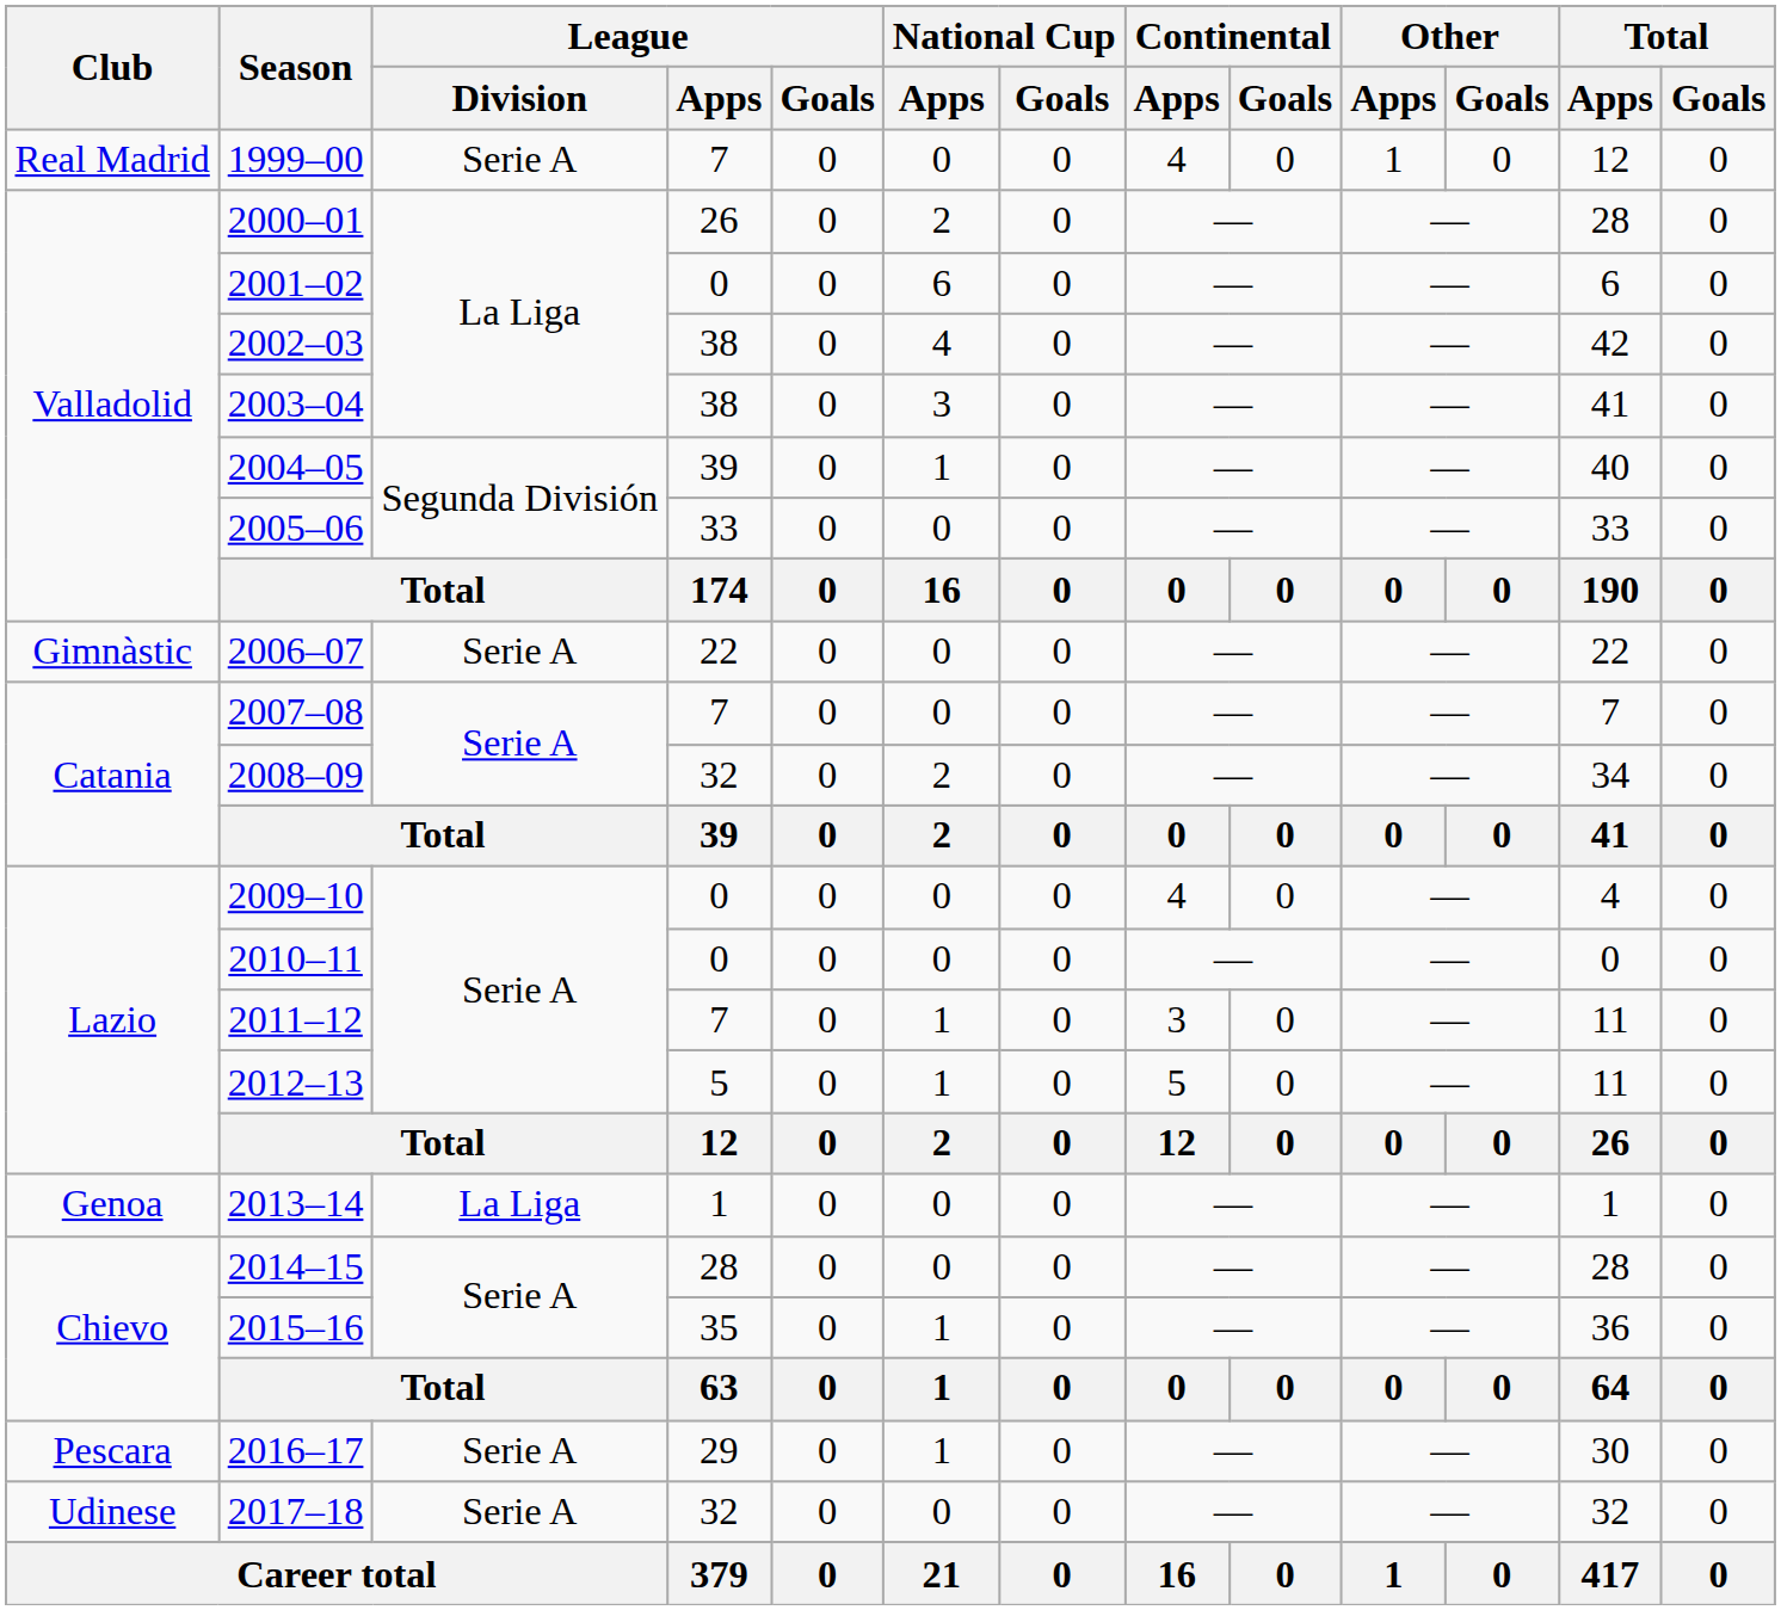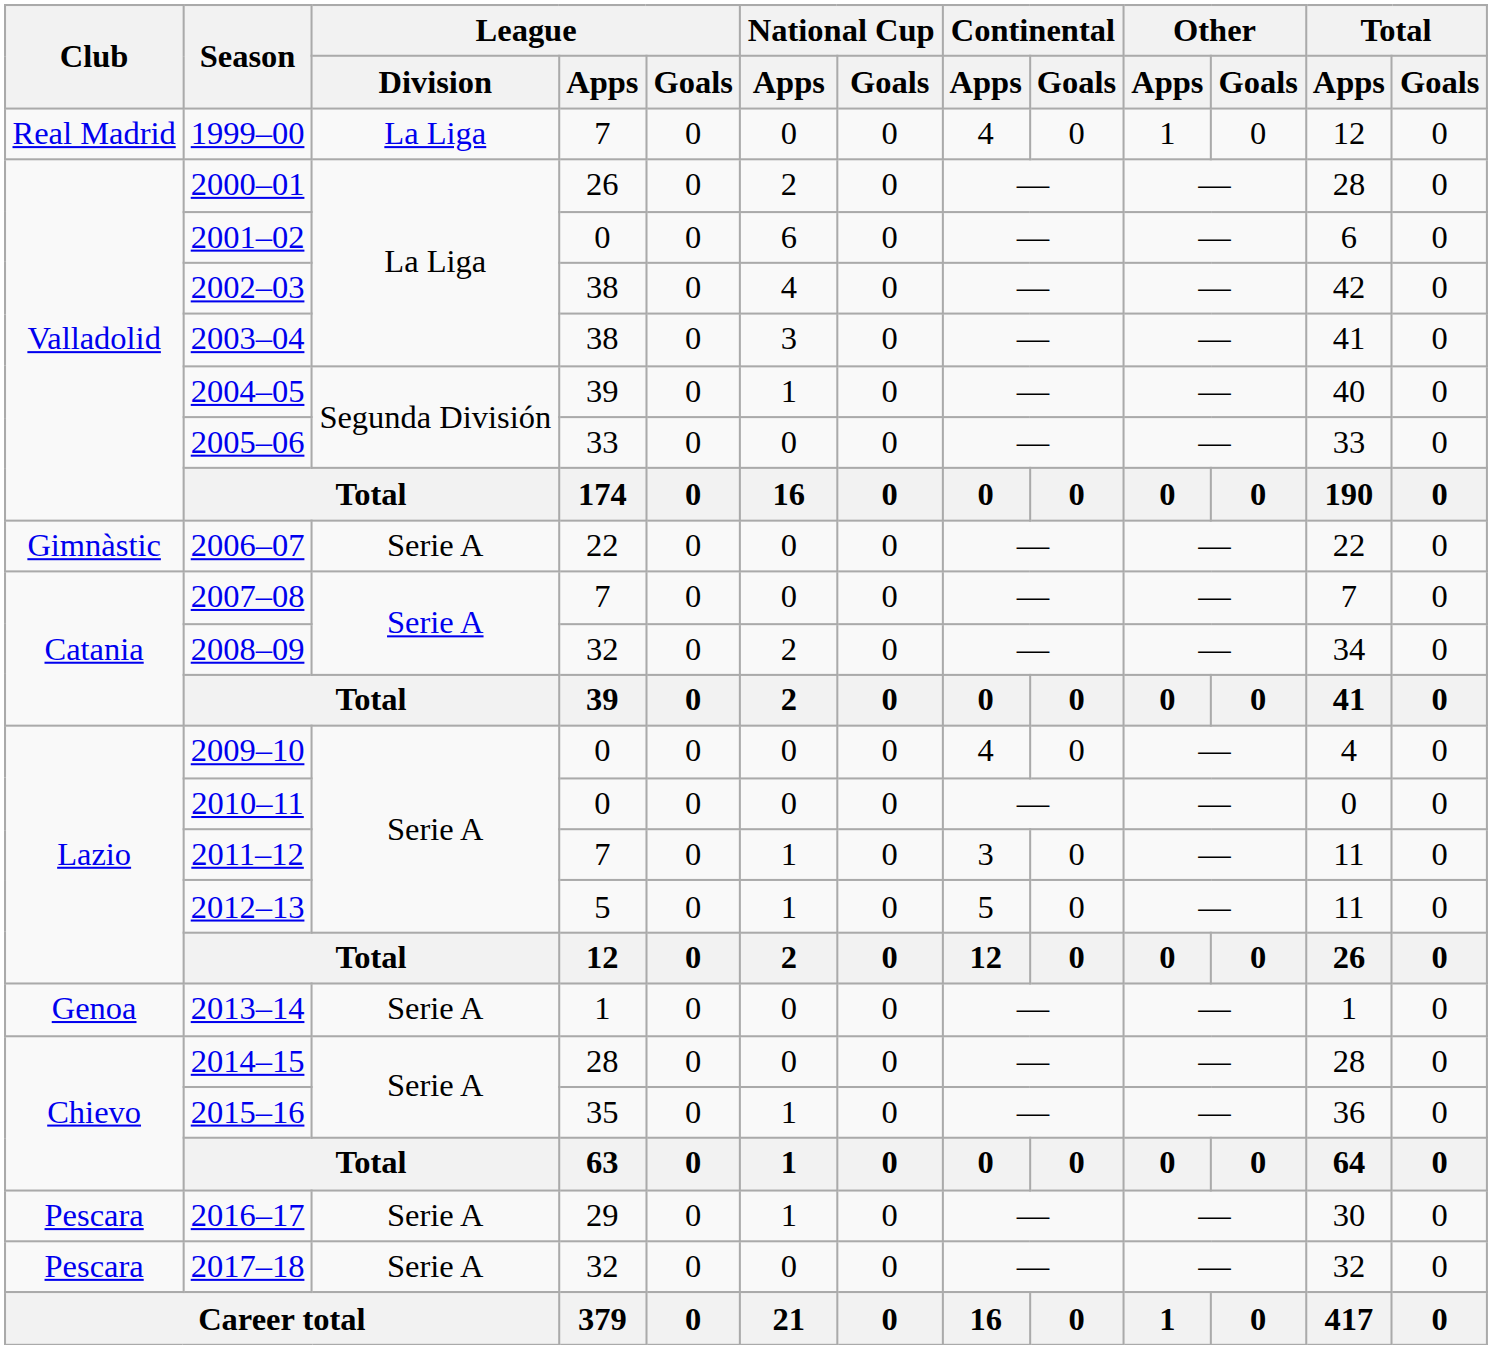1999–00 | League / Division: Serie A -> La Liga
2013–14 | League / Division: La Liga -> Serie A
2017–18 | Club: Udinese -> Pescara
